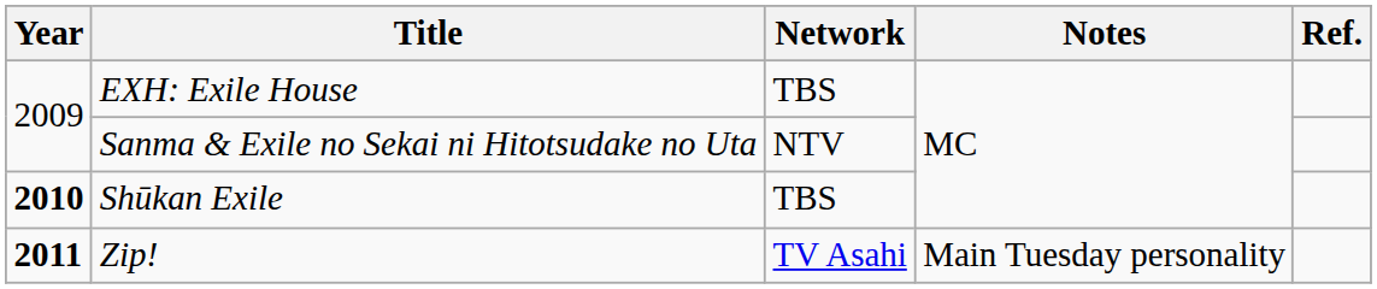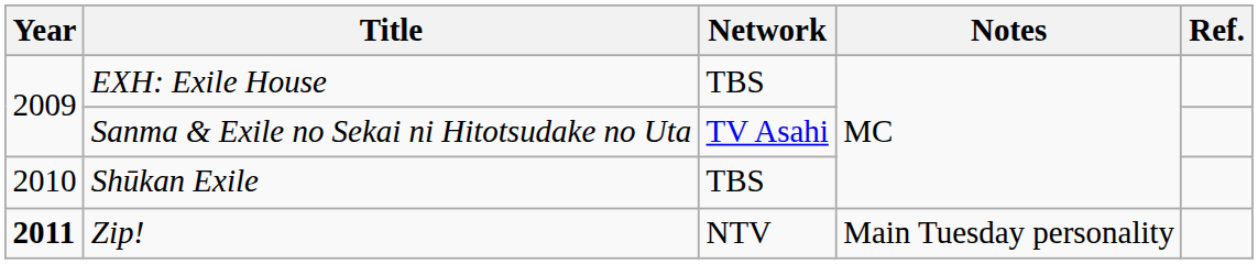Sanma & Exile no Sekai ni Hitotsudake no Uta | Network: NTV -> TV Asahi
Shūkan Exile | Year: bold -> normal
Zip! | Network: TV Asahi -> NTV
